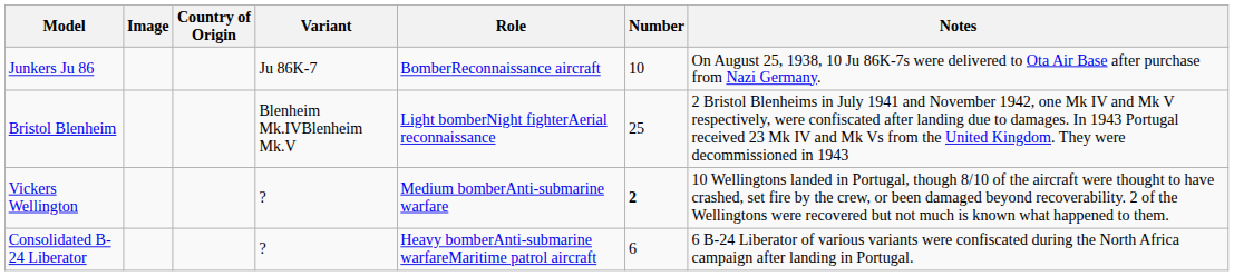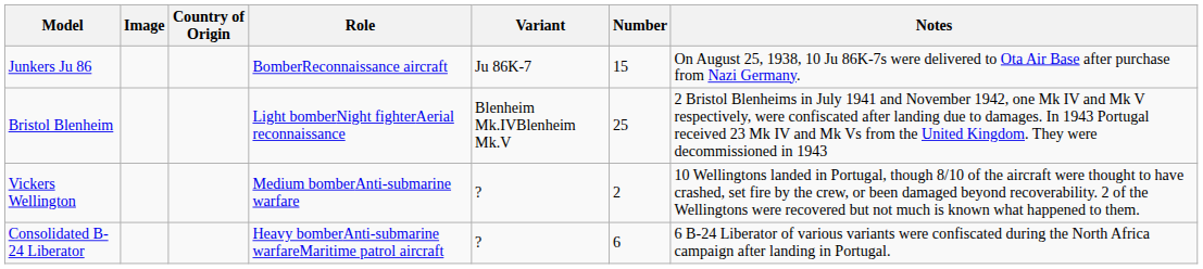columns swapped: Role <-> Variant
Junkers Ju 86 | Number: 10 -> 15
Vickers Wellington | Number: bold -> normal
